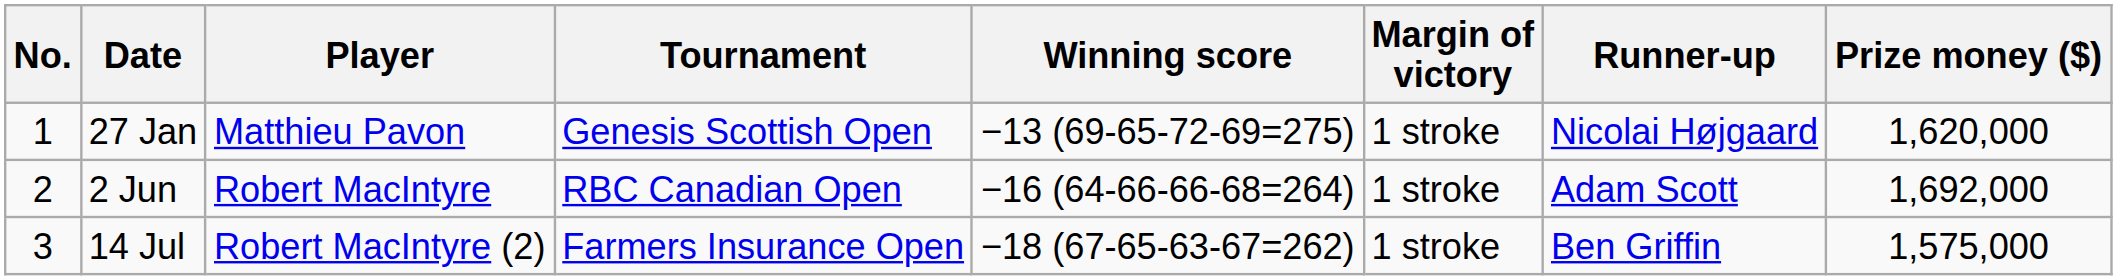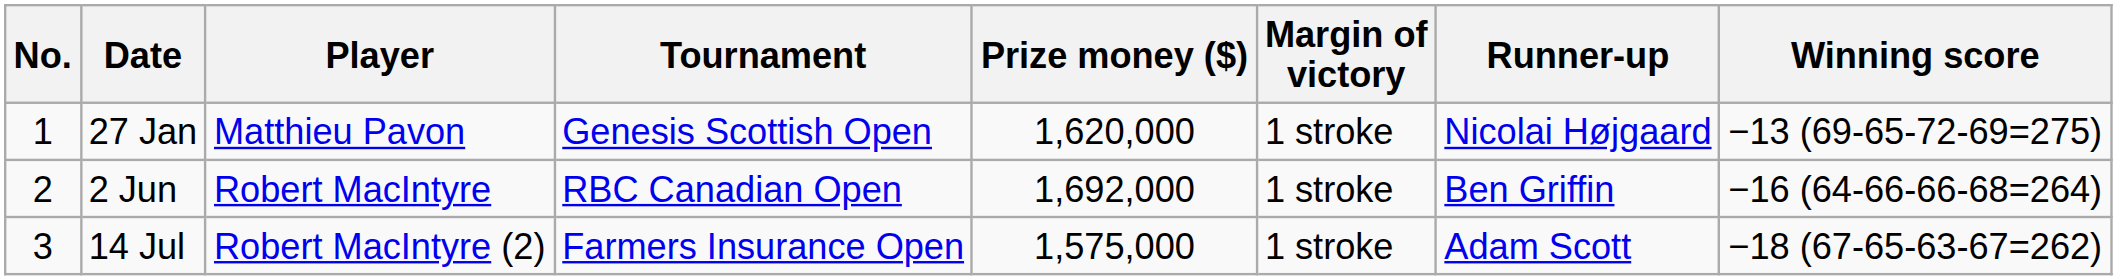columns swapped: Winning score <-> Prize money ($)
2 Jun | Runner-up: Adam Scott -> Ben Griffin
14 Jul | Runner-up: Ben Griffin -> Adam Scott
